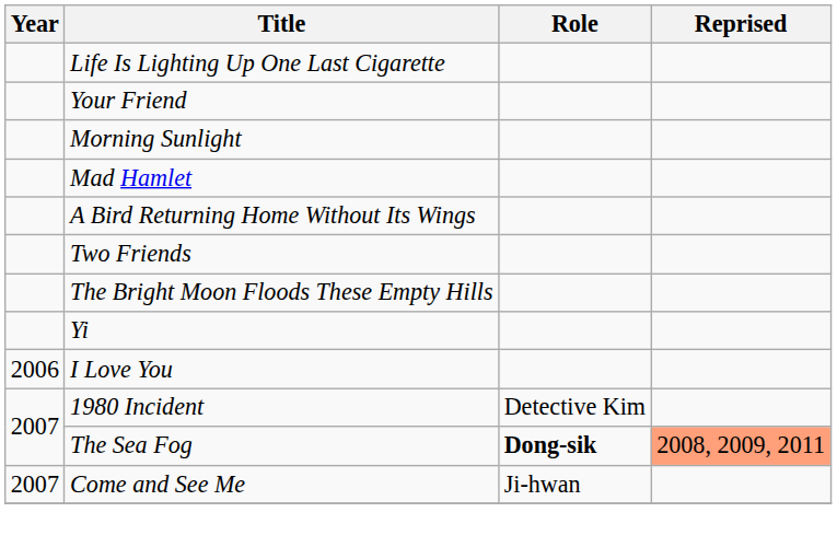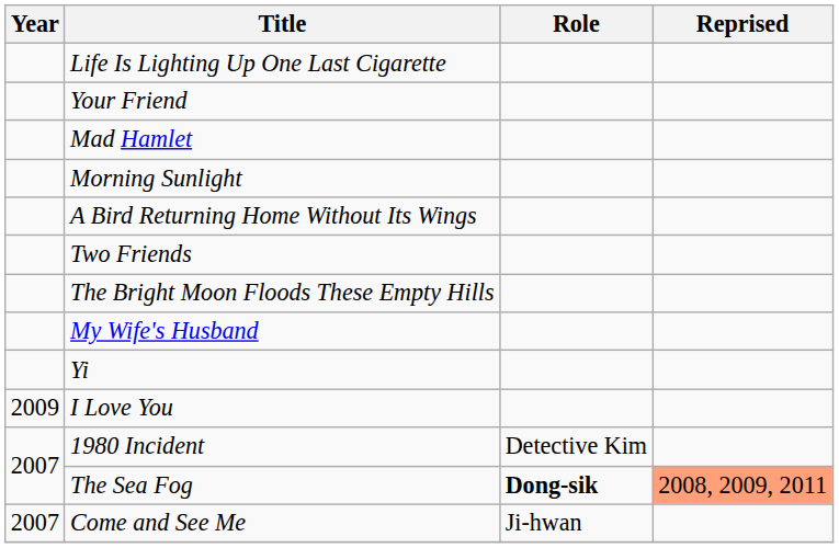rows swapped: Morning Sunlight <-> Mad Hamlet
+ row: My Wife's Husband
I Love You | Year: 2006 -> 2009
